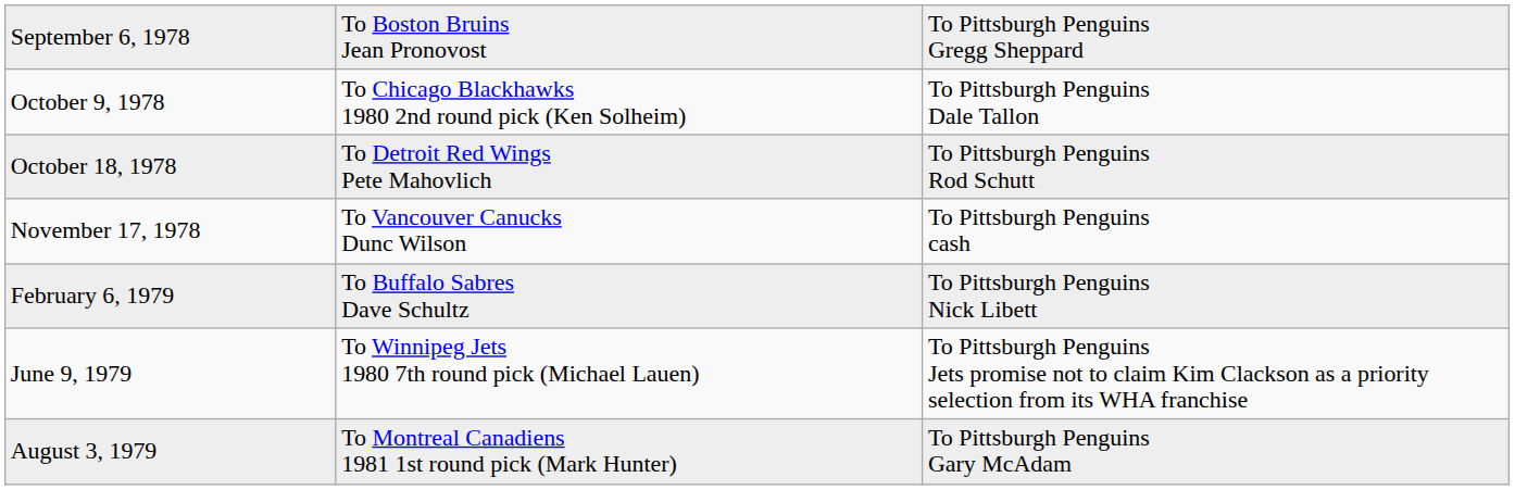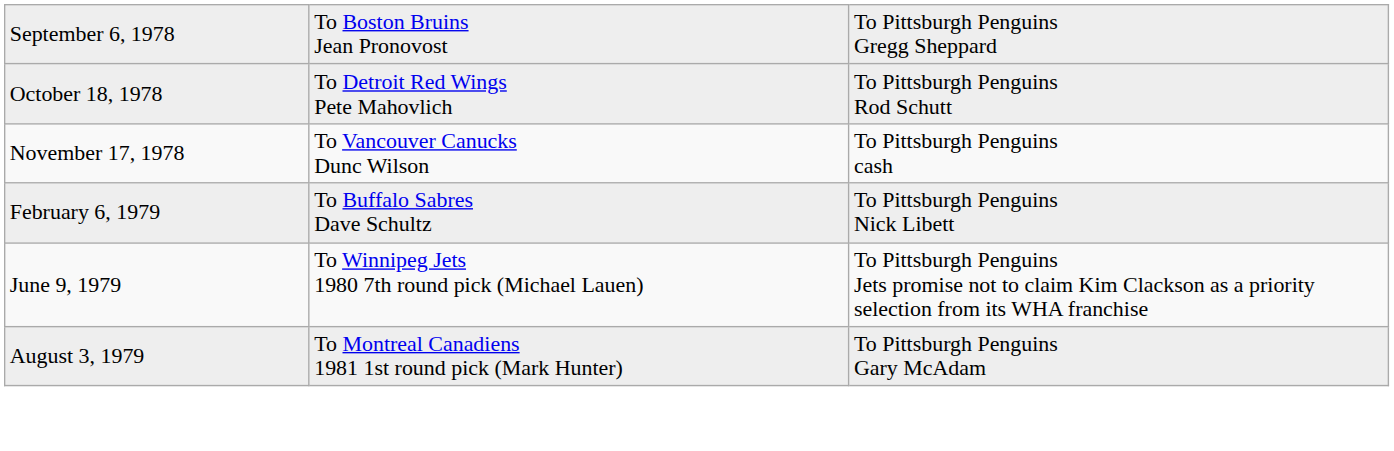- row: October 9, 1978 | To Chicago Blackhawks 1980 2nd round pick (Ken Solheim) | To Pittsburgh Penguins Dale Tallon
